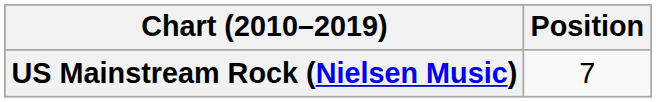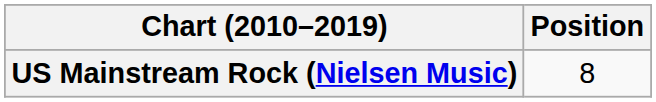US Mainstream Rock (Nielsen Music) | Position: 7 -> 8
